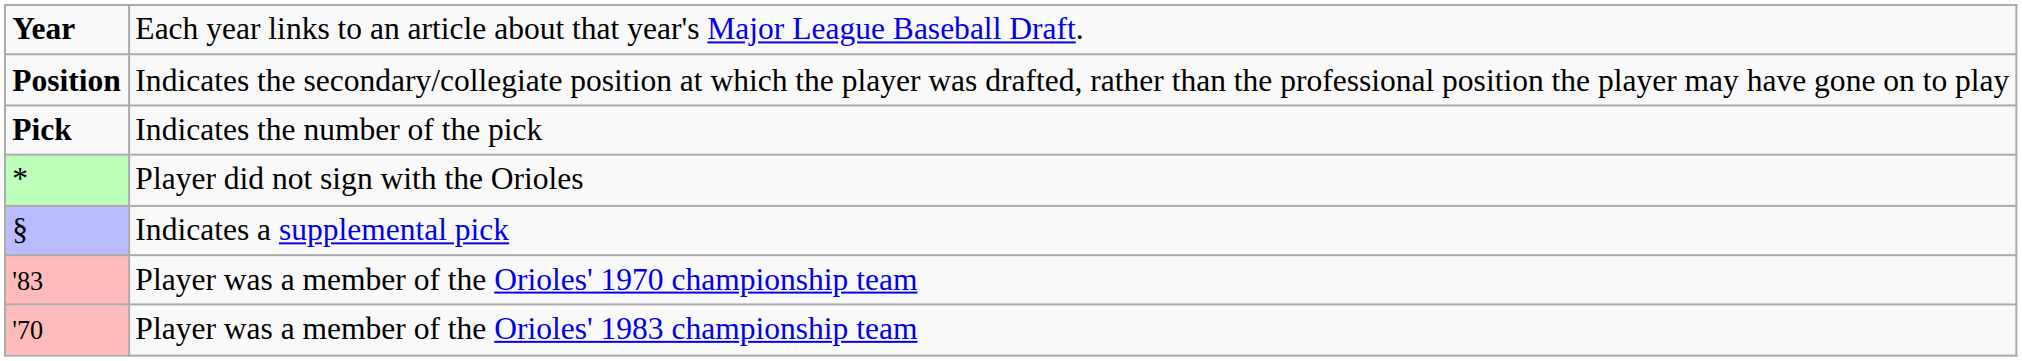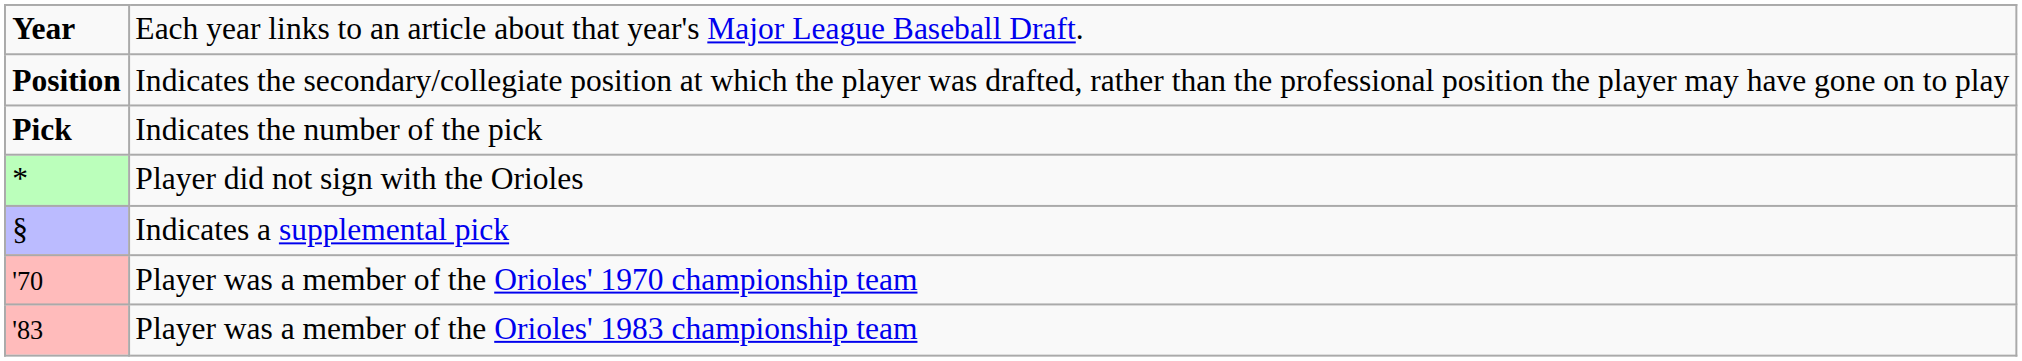Player was a member of the Orioles' 1970 championship team | column 1: '83 -> '70
Player was a member of the Orioles' 1983 championship team | column 1: '70 -> '83
